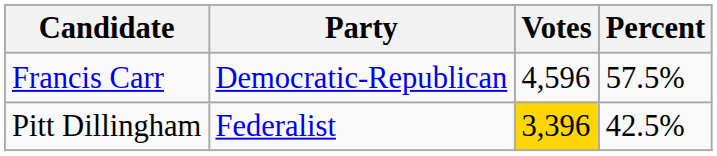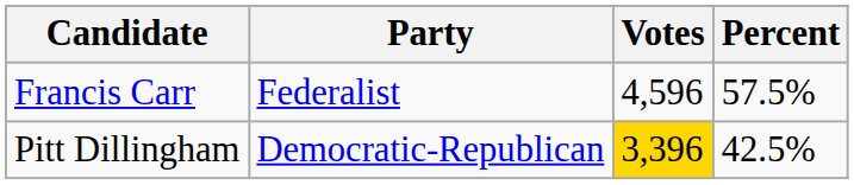Francis Carr | Party: Democratic-Republican -> Federalist
Pitt Dillingham | Party: Federalist -> Democratic-Republican
